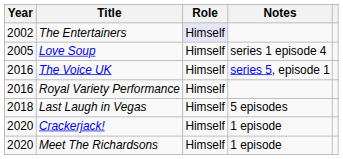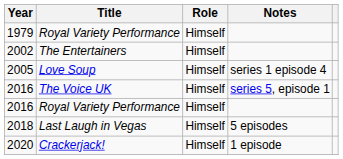+ row: 1979 | Royal Variety Performance | Himself
The Entertainers | Role: lavender background -> no background
- row: 2020 | Meet The Richardsons | Himself | 1 episode
